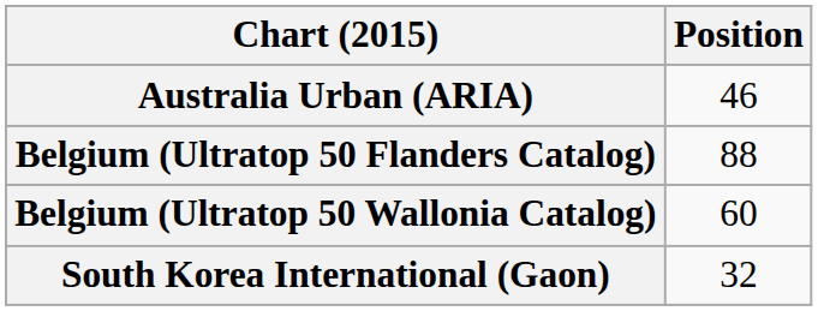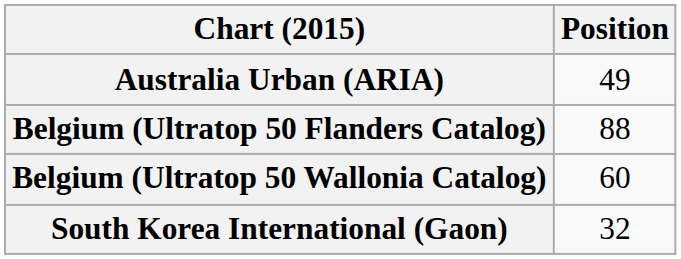Australia Urban (ARIA) | Position: 46 -> 49
